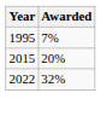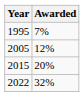+ row: 2005 | 12%
